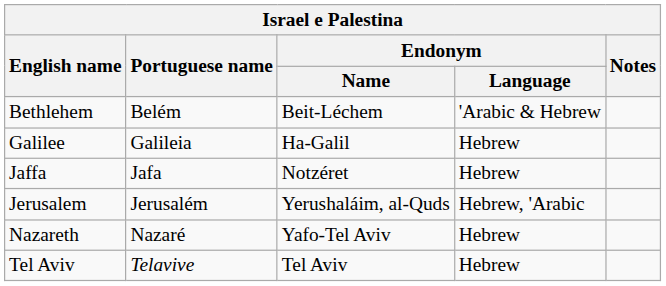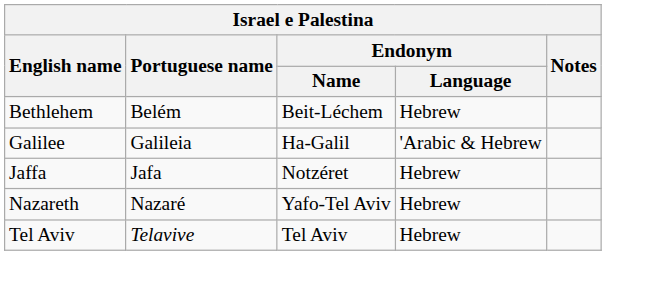Bethlehem | Endonym / Language: 'Arabic & Hebrew -> Hebrew
Galilee | Endonym / Language: Hebrew -> 'Arabic & Hebrew
- row: Jerusalem | Jerusalém | Yerushaláim, al-Quds | Hebrew, 'Arabic
